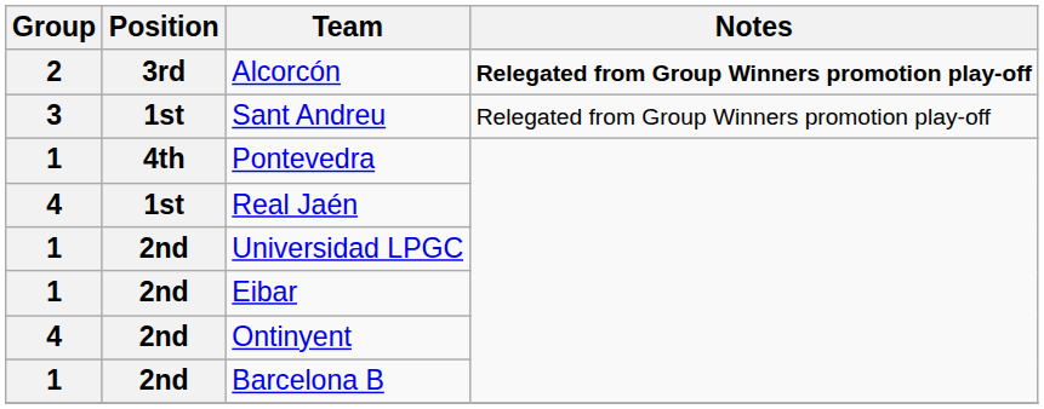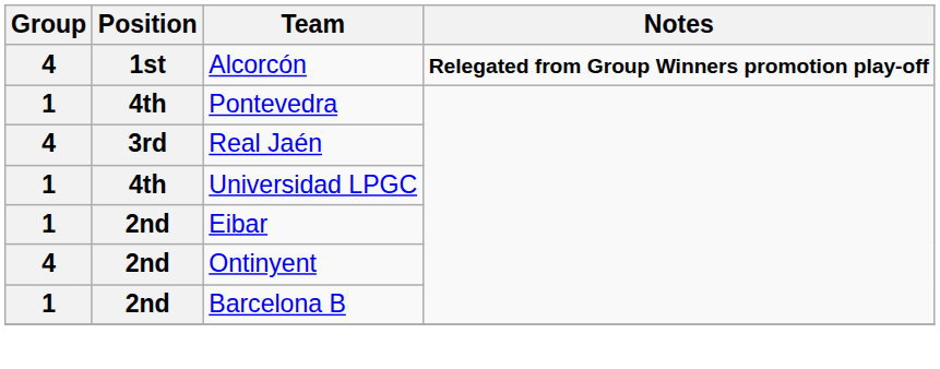Alcorcón | Group: 2 -> 4
Alcorcón | Position: 3rd -> 1st
- row: 3 | 1st | Sant Andreu | Relegated from Group Winners promotion play-off
Real Jaén | Position: 1st -> 3rd
Universidad LPGC | Position: 2nd -> 4th
